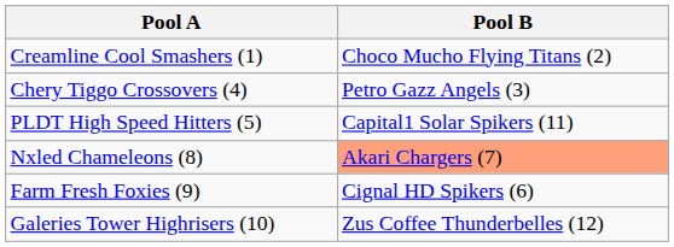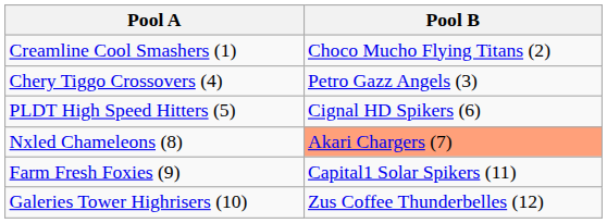PLDT High Speed Hitters (5) | Pool B: Capital1 Solar Spikers (11) -> Cignal HD Spikers (6)
Farm Fresh Foxies (9) | Pool B: Cignal HD Spikers (6) -> Capital1 Solar Spikers (11)
